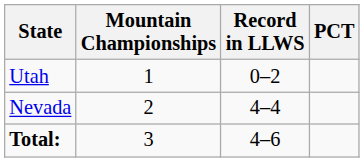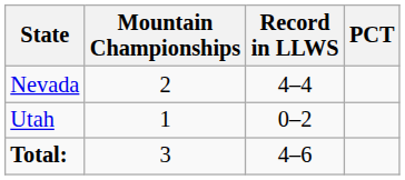rows swapped: Nevada <-> Utah
